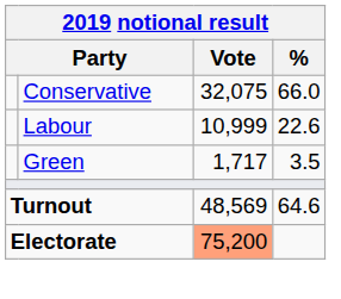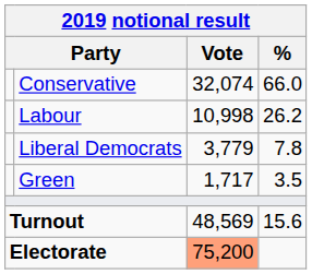Conservative | Vote: 32,075 -> 32,074
Labour | Vote: 10,999 -> 10,998
Labour | %: 22.6 -> 26.2
+ row: Liberal Democrats | 3,779 | 7.8
Turnout | %: 64.6 -> 15.6
